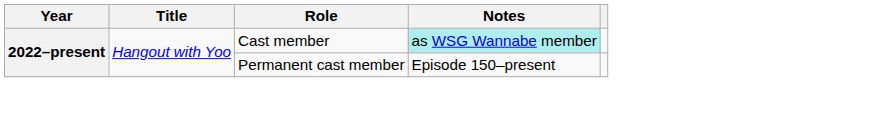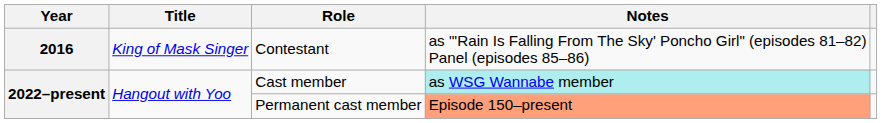+ row: 2016 | King of Mask Singer | Contestant | as "'Rain Is Falling From The Sky' Poncho Girl" (episodes 81–82) Panel (episodes 85–86)
Permanent cast member | Notes: no background -> lightsalmon background
